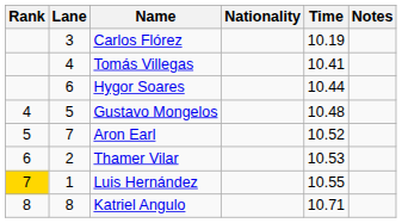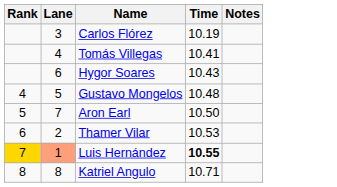- column: Nationality
Hygor Soares | Time: 10.44 -> 10.43
Aron Earl | Time: 10.52 -> 10.50
Luis Hernández | Lane: no background -> lightsalmon background
Luis Hernández | Time: normal -> bold
